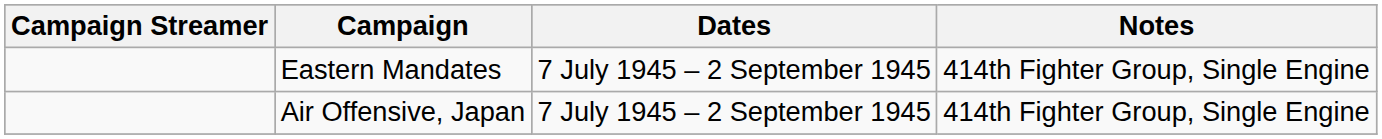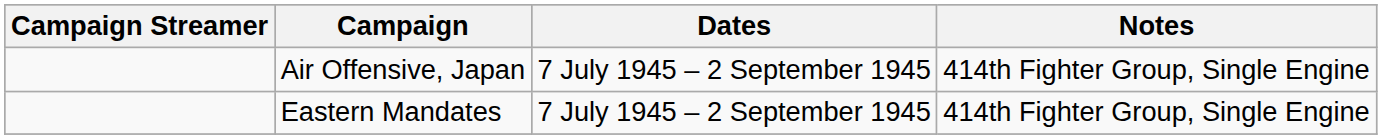rows swapped: Air Offensive, Japan <-> Eastern Mandates
